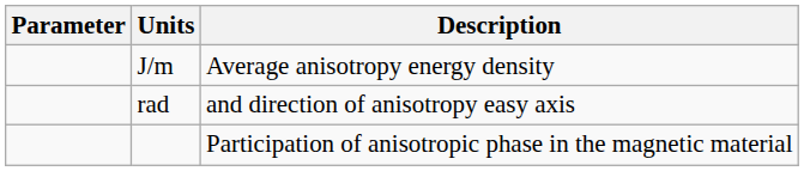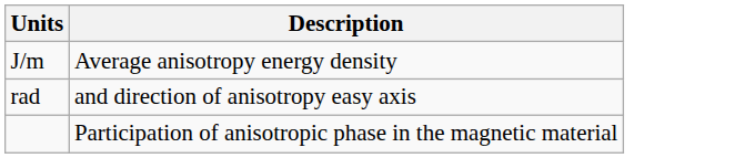- column: Parameter
